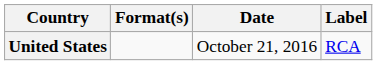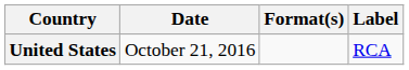columns swapped: Date <-> Format(s)
